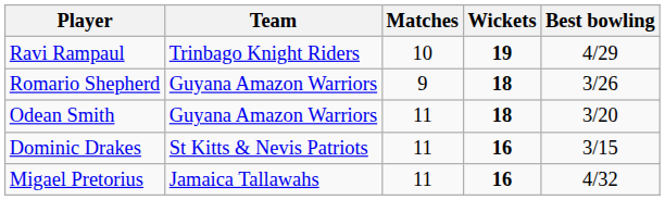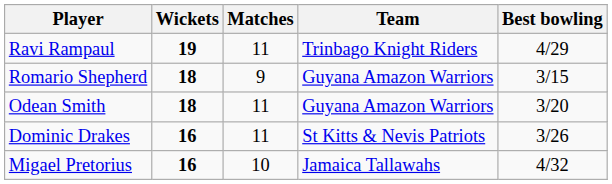columns swapped: Team <-> Wickets
Ravi Rampaul | Matches: 10 -> 11
Romario Shepherd | Best bowling: 3/26 -> 3/15
Dominic Drakes | Best bowling: 3/15 -> 3/26
Migael Pretorius | Matches: 11 -> 10
